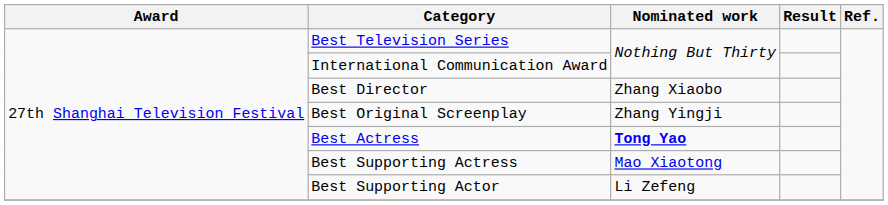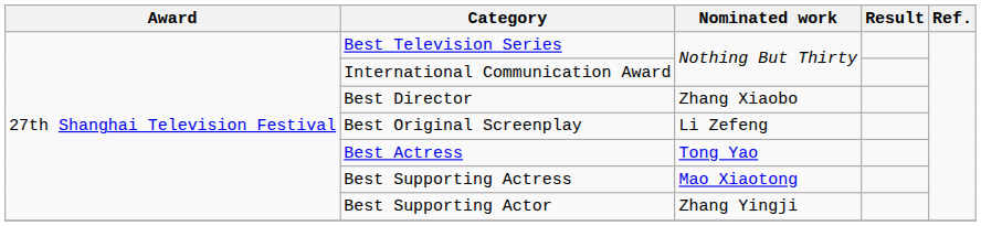Best Original Screenplay | Nominated work: Zhang Yingji -> Li Zefeng
Best Actress | Nominated work: bold -> normal
Best Supporting Actor | Nominated work: Li Zefeng -> Zhang Yingji
